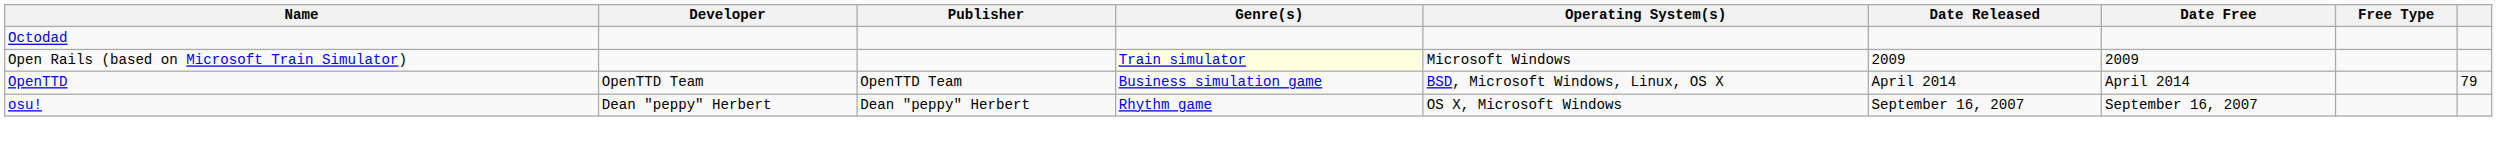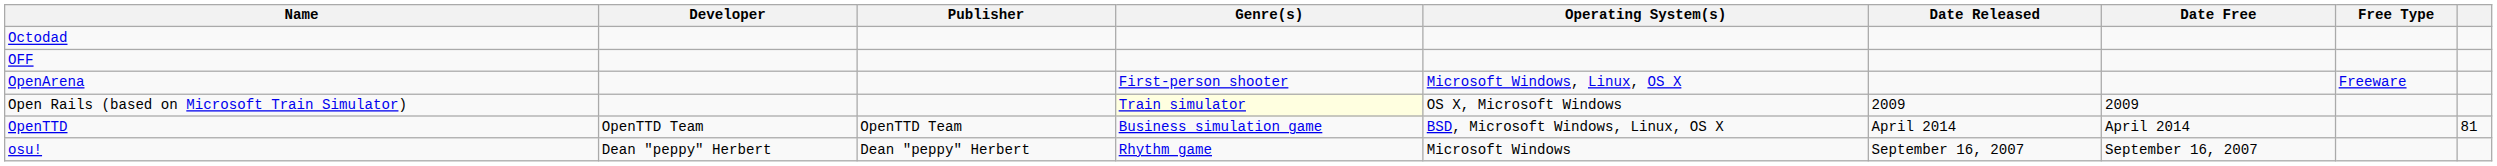+ row: OFF
+ row: OpenArena | First-person shooter | Microsoft Windows, Linux, OS X | Freeware
Open Rails (based on Microsoft Train Simulator) | Operating System(s): Microsoft Windows -> OS X, Microsoft Windows
OpenTTD | column 9: 79 -> 81
osu! | Operating System(s): OS X, Microsoft Windows -> Microsoft Windows
